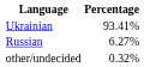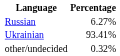rows swapped: Ukrainian <-> Russian
